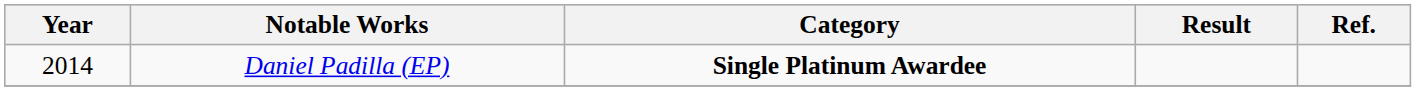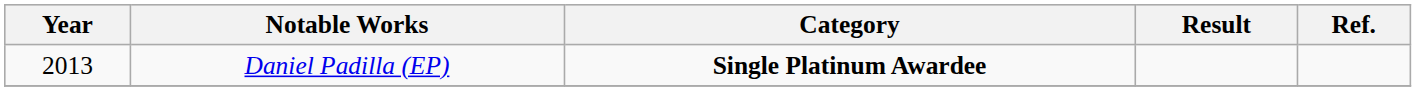Daniel Padilla (EP) | Year: 2014 -> 2013
